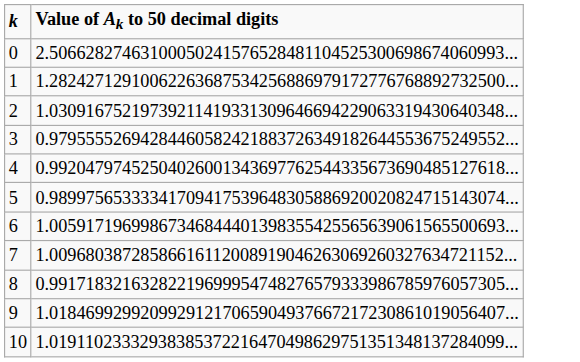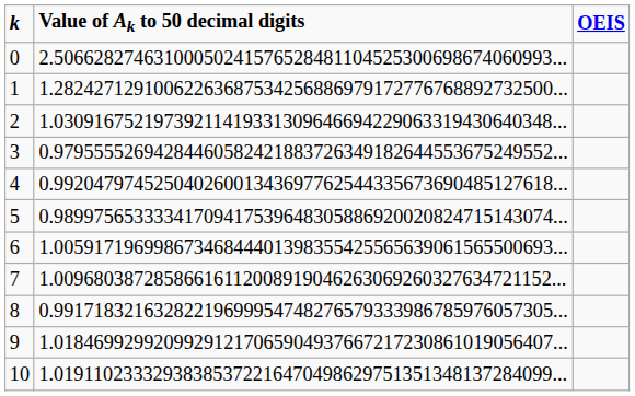+ column: OEIS
